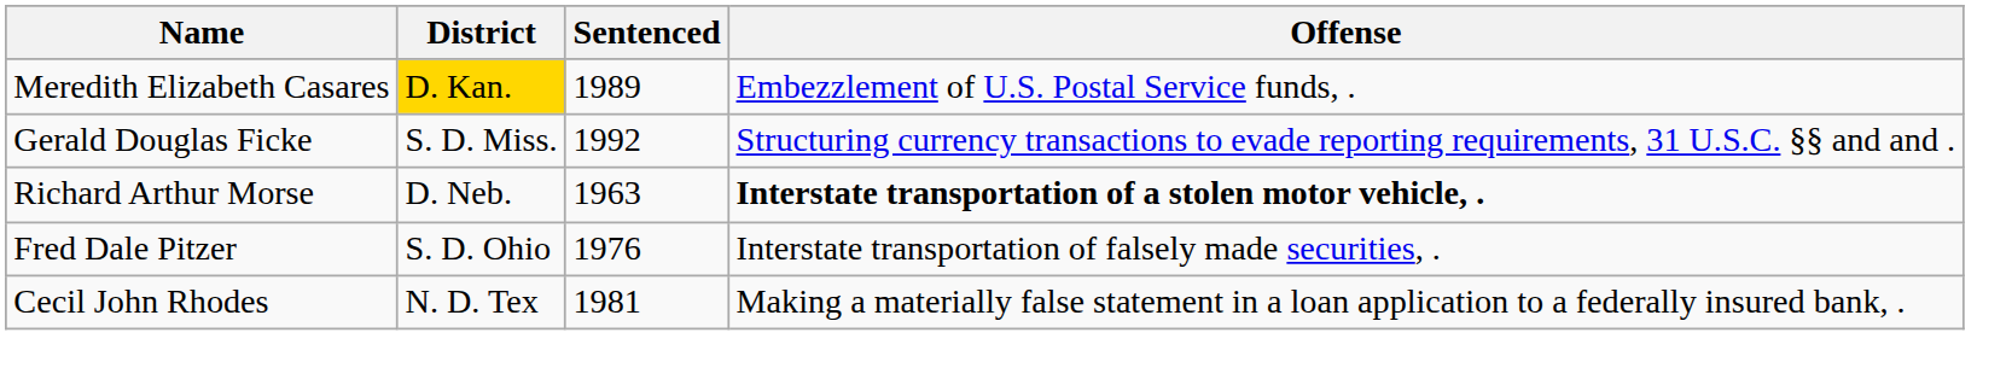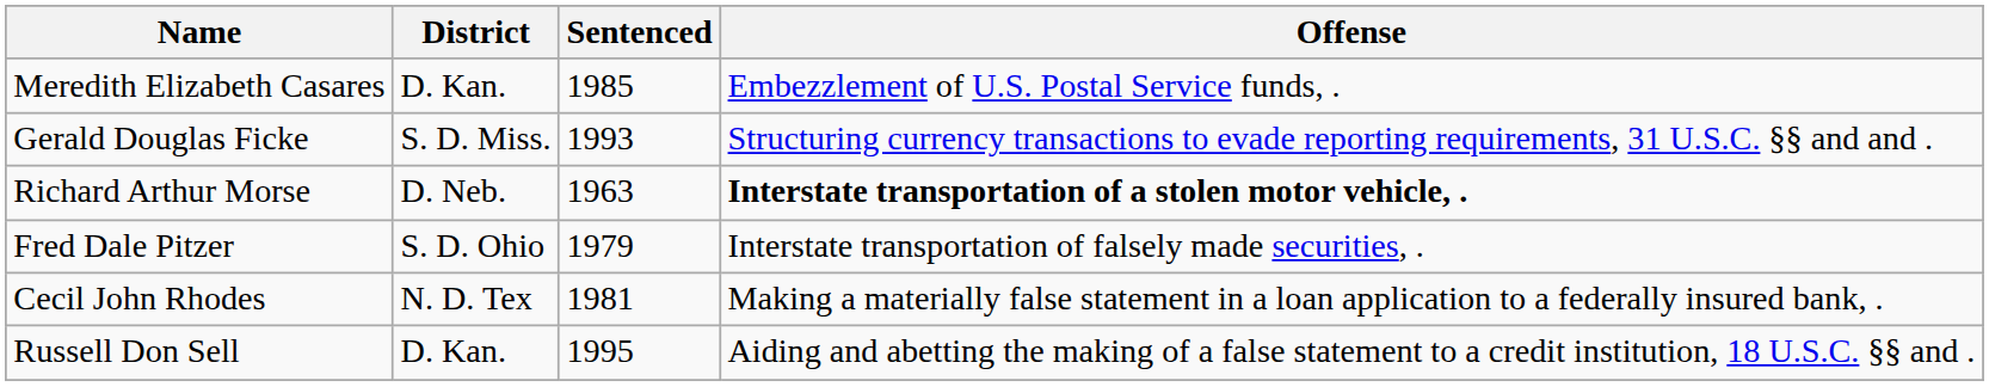Meredith Elizabeth Casares | District: gold background -> no background
Meredith Elizabeth Casares | Sentenced: 1989 -> 1985
Gerald Douglas Ficke | Sentenced: 1992 -> 1993
Fred Dale Pitzer | Sentenced: 1976 -> 1979
+ row: Russell Don Sell | D. Kan. | 1995 | Aiding and abetting the making of a false statement to a credit institution, 18 U.S.C. §§ and .
